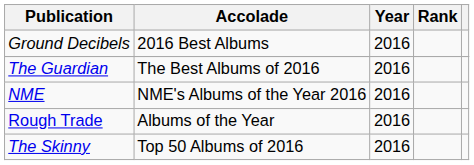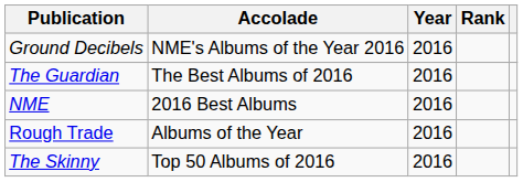Ground Decibels | Accolade: 2016 Best Albums -> NME's Albums of the Year 2016
NME | Accolade: NME's Albums of the Year 2016 -> 2016 Best Albums
